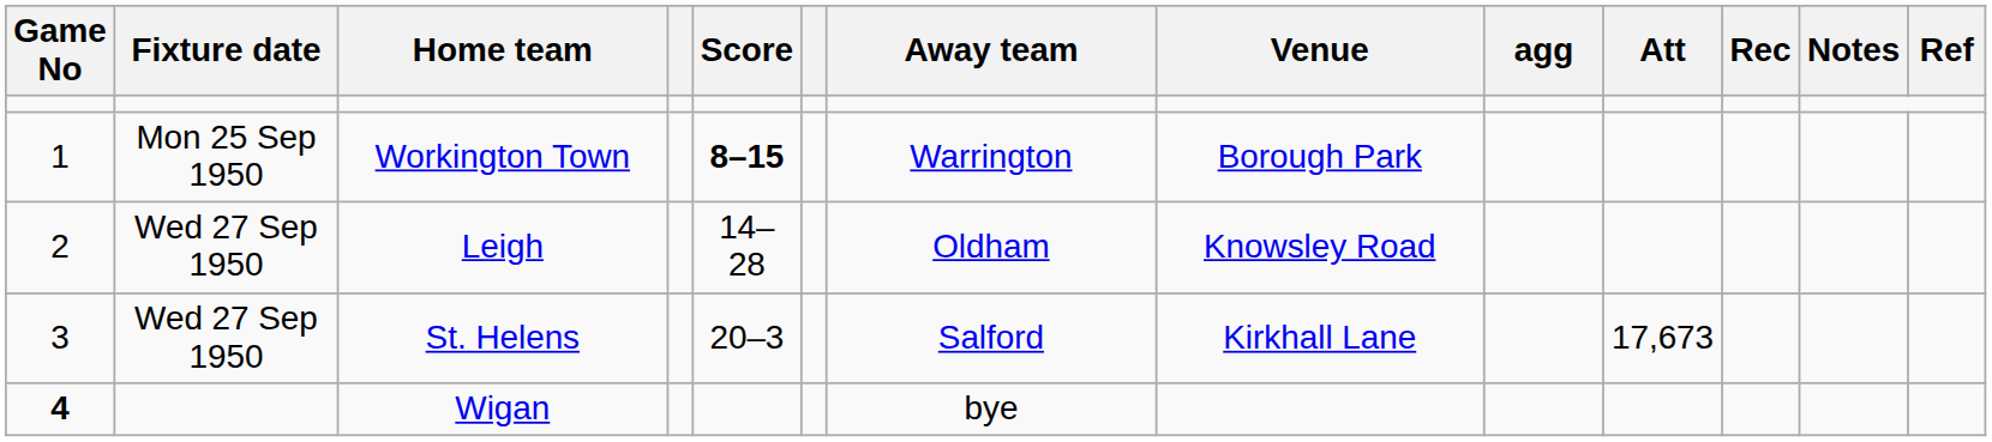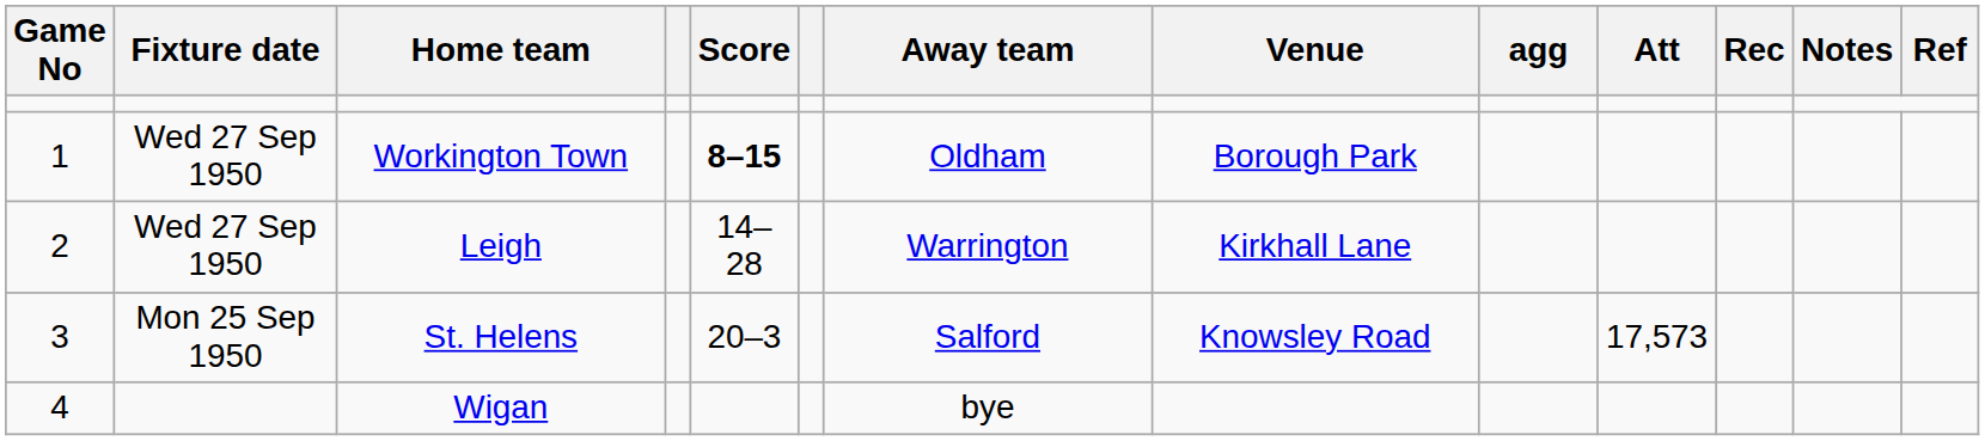Workington Town | Fixture date: Mon 25 Sep 1950 -> Wed 27 Sep 1950
Workington Town | Away team: Warrington -> Oldham
Leigh | Away team: Oldham -> Warrington
Leigh | Venue: Knowsley Road -> Kirkhall Lane
St. Helens | Fixture date: Wed 27 Sep 1950 -> Mon 25 Sep 1950
St. Helens | Venue: Kirkhall Lane -> Knowsley Road
St. Helens | Att: 17,673 -> 17,573
Wigan | Game No: bold -> normal
